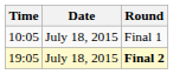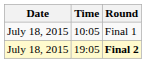columns swapped: Date <-> Time
